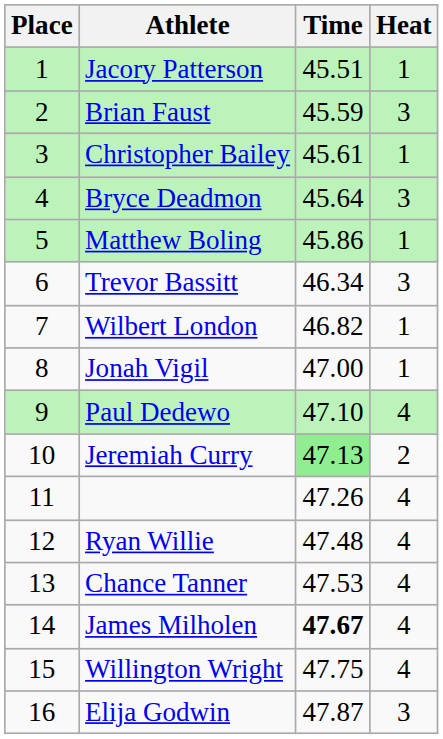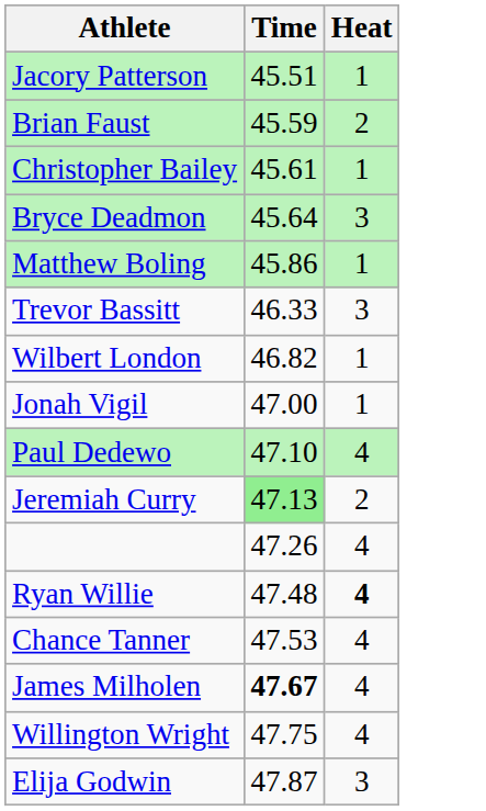- column: Place | 1 | 2 | 3 | 4 | 5 | 6 | 7 | 8 | 9 | 10 | 11 | 12 | 13 | 14 | 15 | 16
Brian Faust | Heat: 3 -> 2
Trevor Bassitt | Time: 46.34 -> 46.33
Ryan Willie | Heat: normal -> bold
